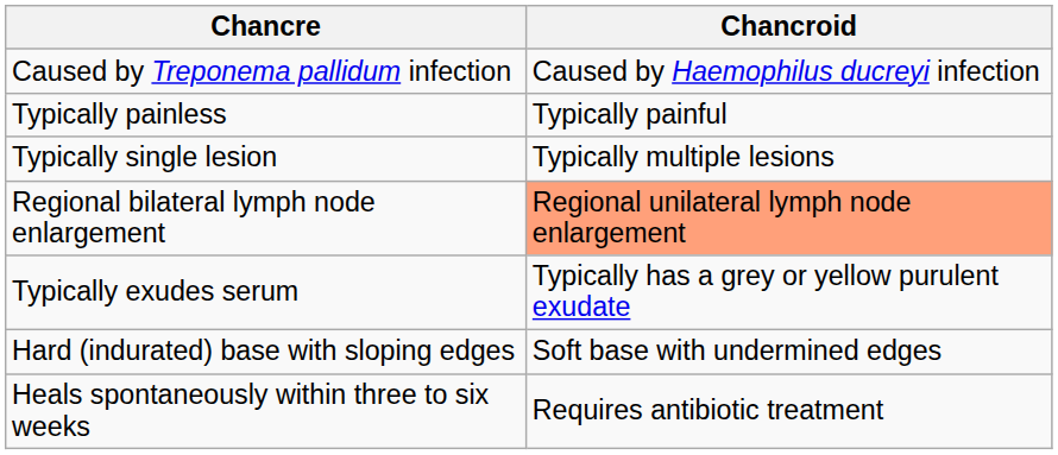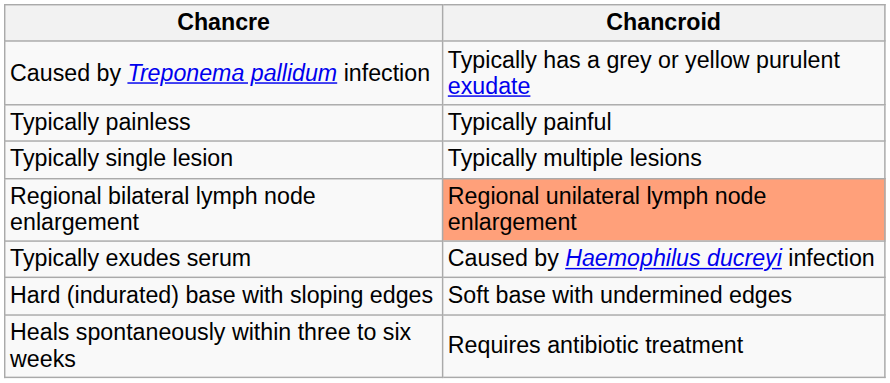Caused by Treponema pallidum infection | Chancroid: Caused by Haemophilus ducreyi infection -> Typically has a grey or yellow purulent exudate
Typically exudes serum | Chancroid: Typically has a grey or yellow purulent exudate -> Caused by Haemophilus ducreyi infection
